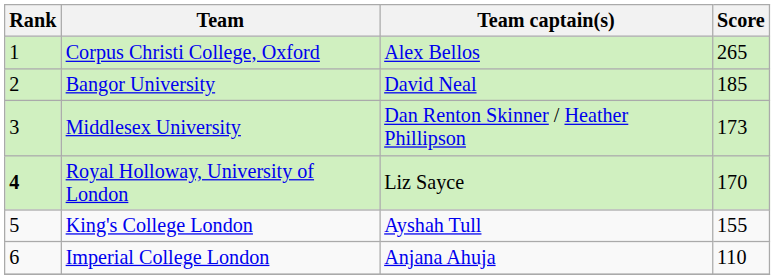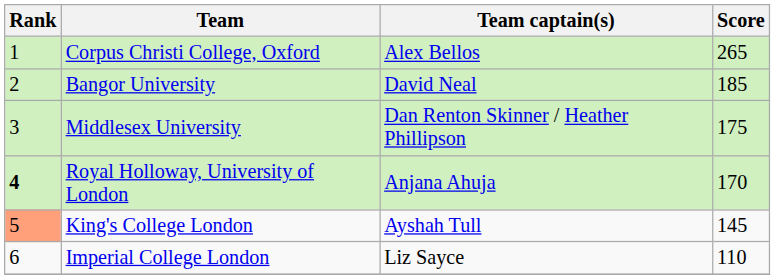Middlesex University | Score: 173 -> 175
Royal Holloway, University of London | Team captain(s): Liz Sayce -> Anjana Ahuja
King's College London | Rank: no background -> lightsalmon background
King's College London | Score: 155 -> 145
Imperial College London | Team captain(s): Anjana Ahuja -> Liz Sayce
